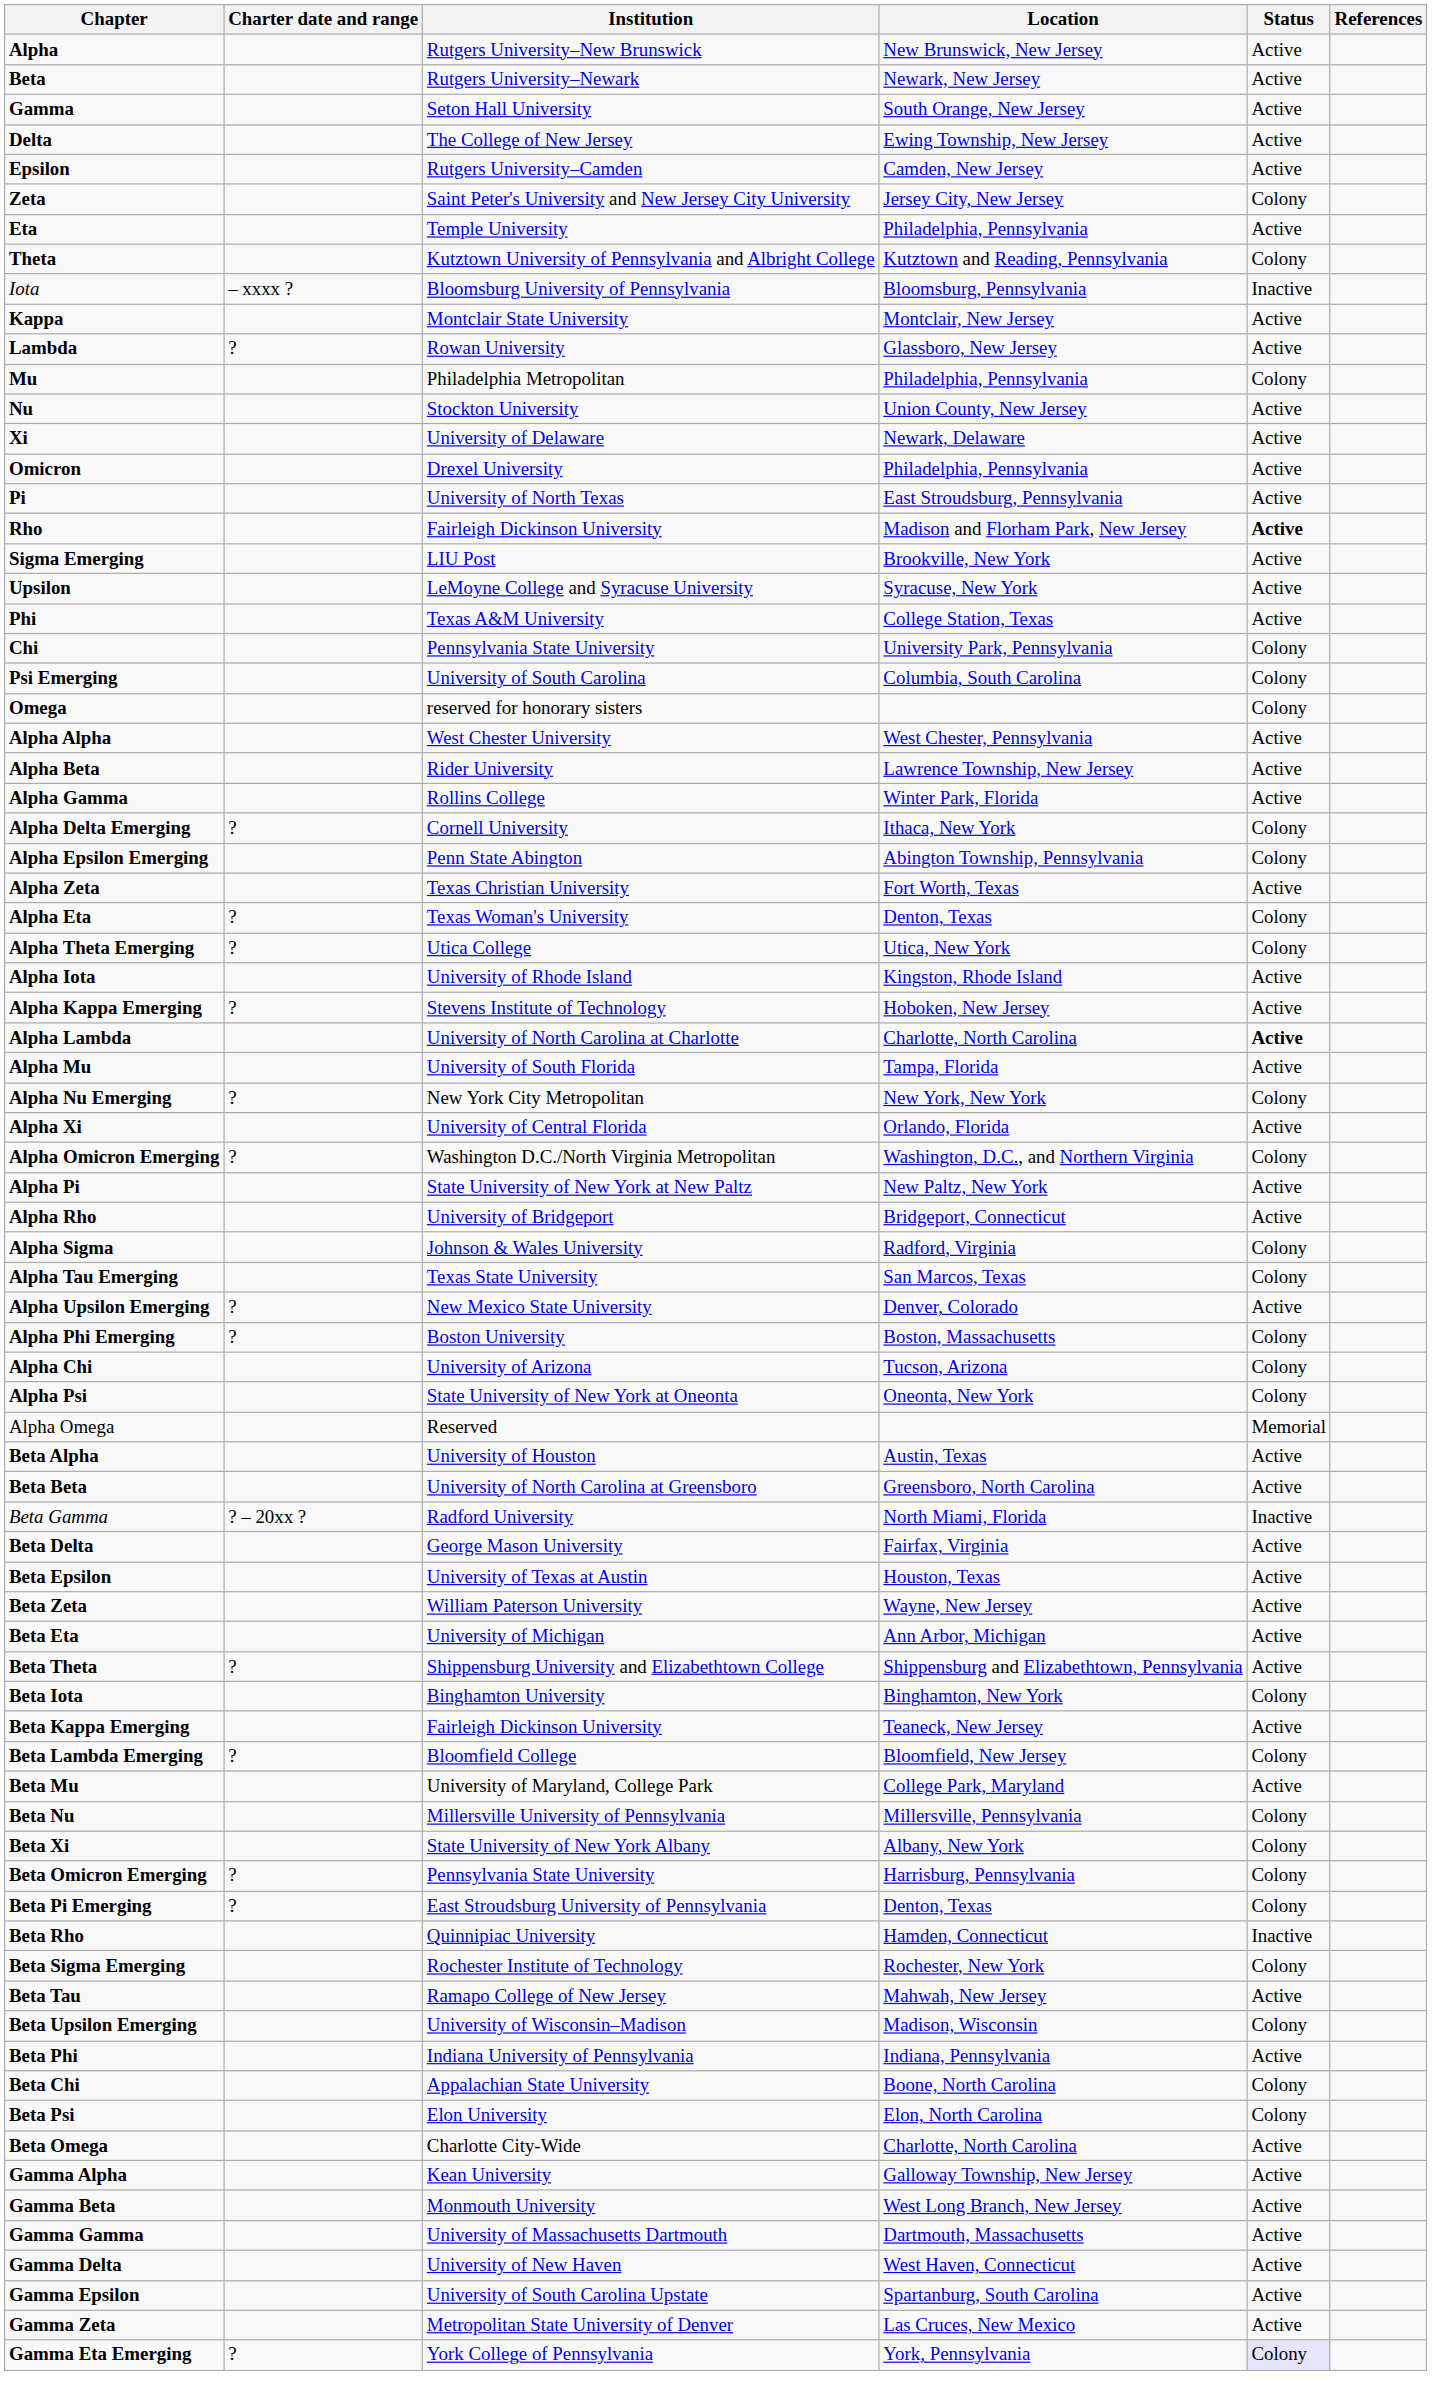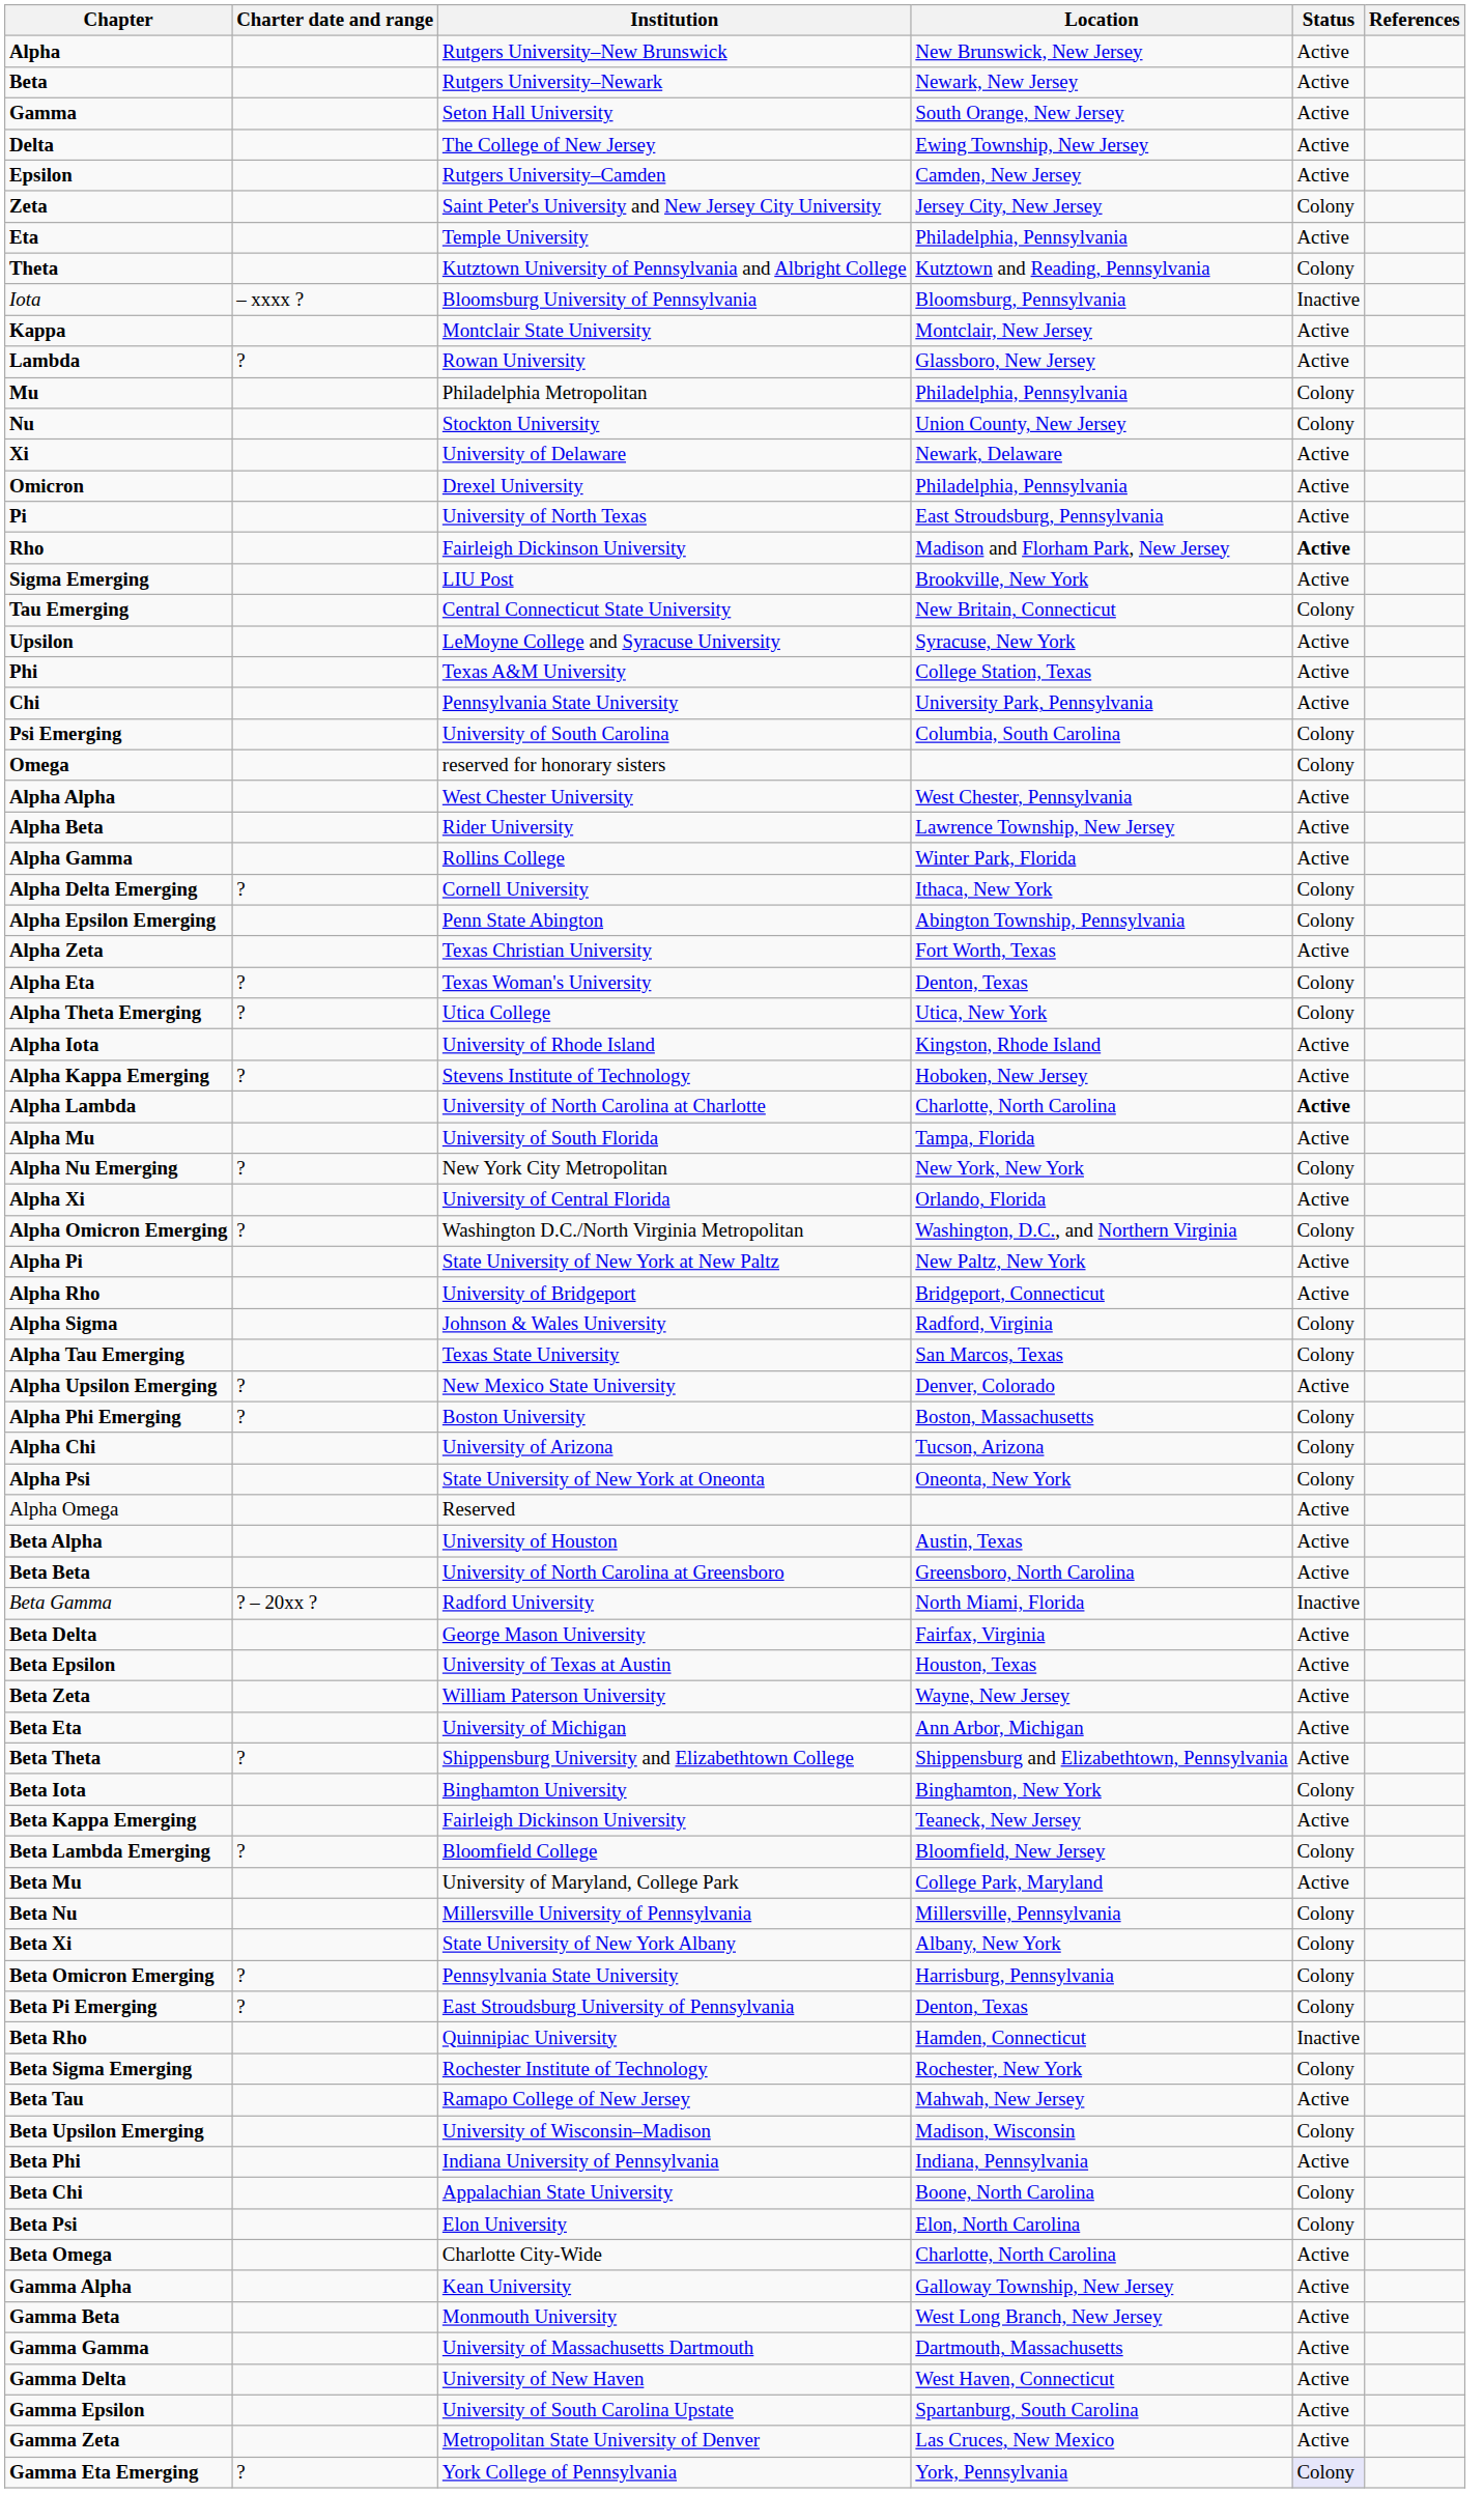Nu | Status: Active -> Colony
+ row: Tau Emerging | Central Connecticut State University | New Britain, Connecticut | Colony
Chi | Status: Colony -> Active
Alpha Omega | Status: Memorial -> Active
